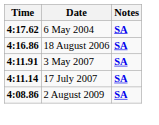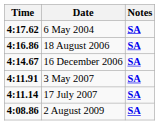+ row: 4:14.67 | 16 December 2006 | SA
